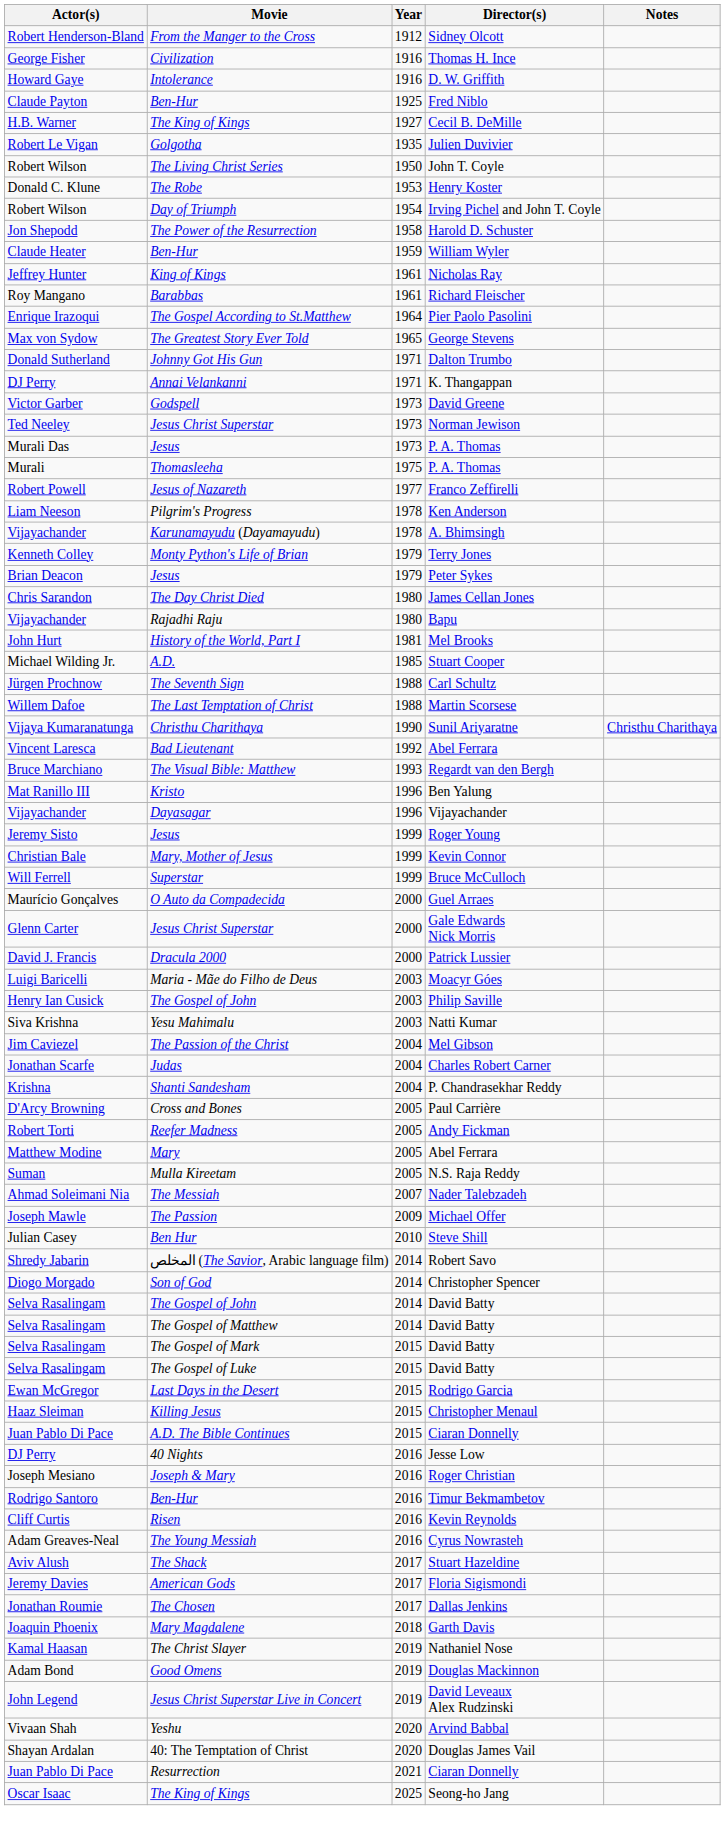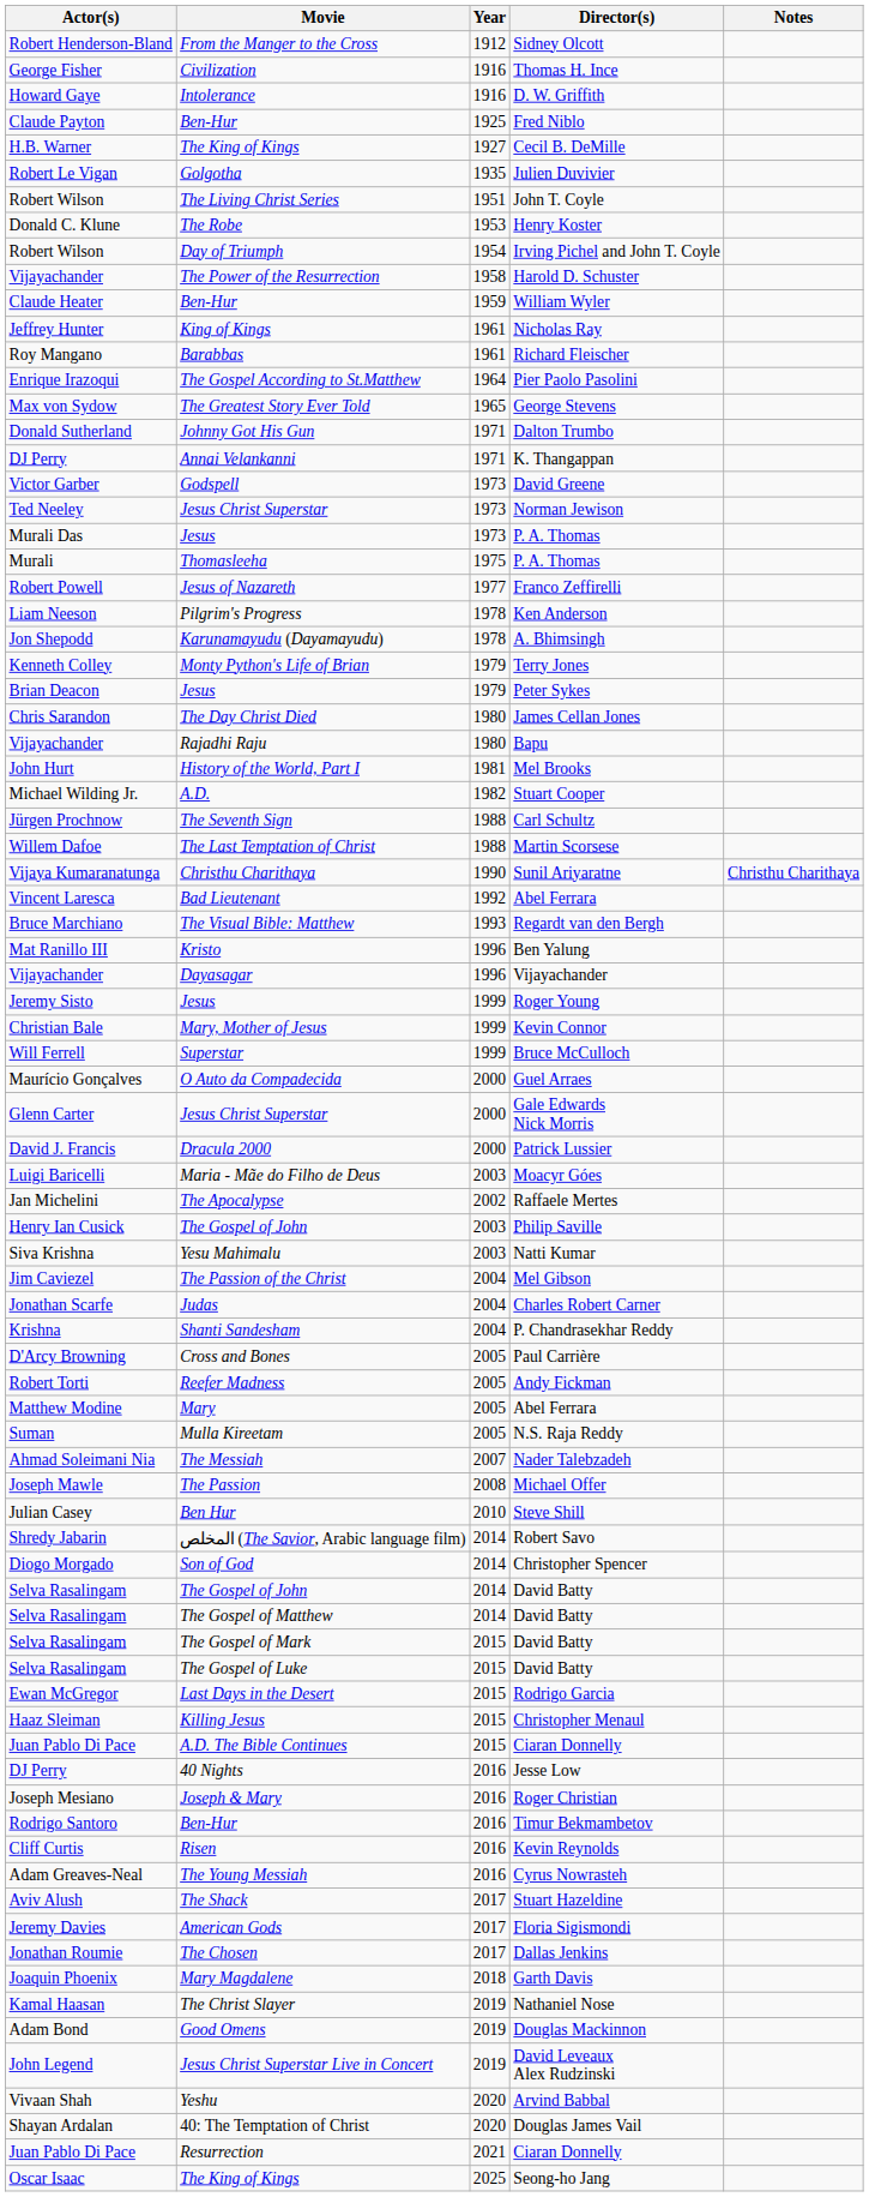John T. Coyle | Year: 1950 -> 1951
Harold D. Schuster | Actor(s): Jon Shepodd -> Vijayachander
A. Bhimsingh | Actor(s): Vijayachander -> Jon Shepodd
Stuart Cooper | Year: 1985 -> 1982
+ row: Jan Michelini | The Apocalypse | 2002 | Raffaele Mertes
Michael Offer | Year: 2009 -> 2008
